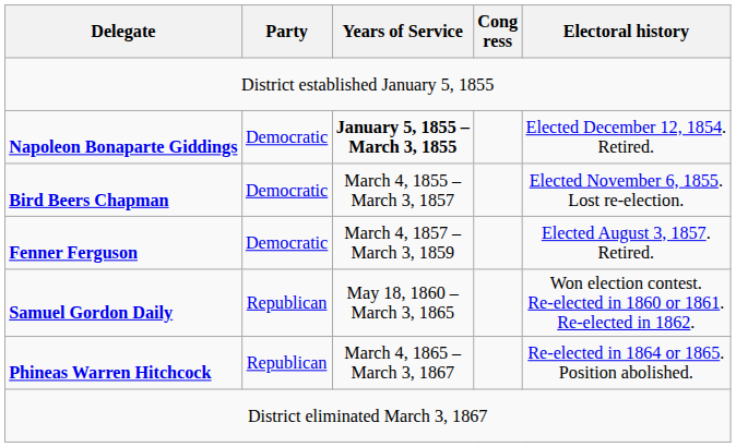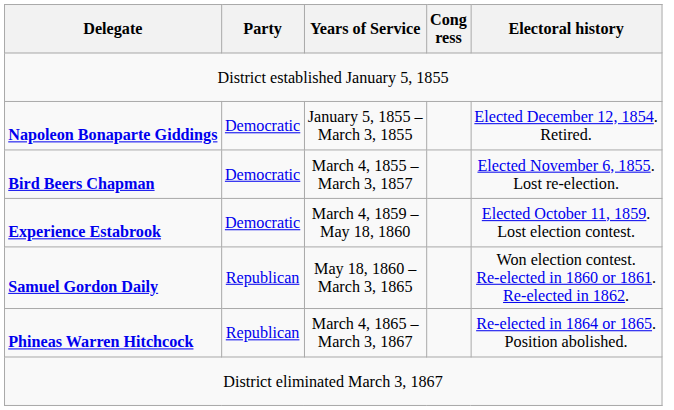Napoleon Bonaparte Giddings | Years of Service: bold -> normal
- row: Fenner Ferguson | Democratic | March 4, 1857 – March 3, 1859 | Elected August 3, 1857. Retired.
+ row: Experience Estabrook | Democratic | March 4, 1859 – May 18, 1860 | Elected October 11, 1859. Lost election contest.
